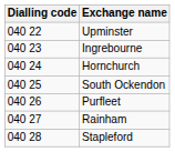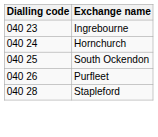- row: 040 22 | Upminster
- row: 040 27 | Rainham
